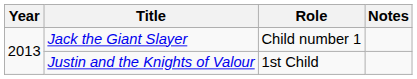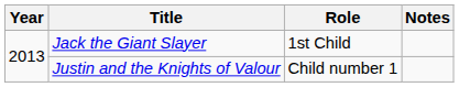Jack the Giant Slayer | Role: Child number 1 -> 1st Child
Justin and the Knights of Valour | Role: 1st Child -> Child number 1
